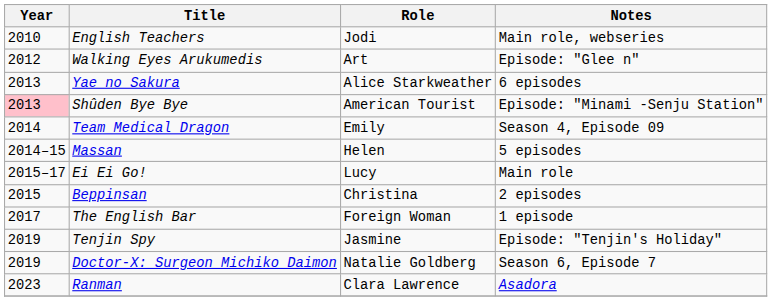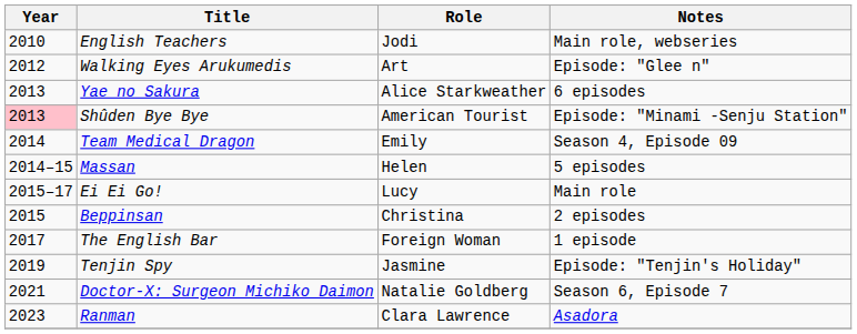Doctor-X: Surgeon Michiko Daimon | Year: 2019 -> 2021
